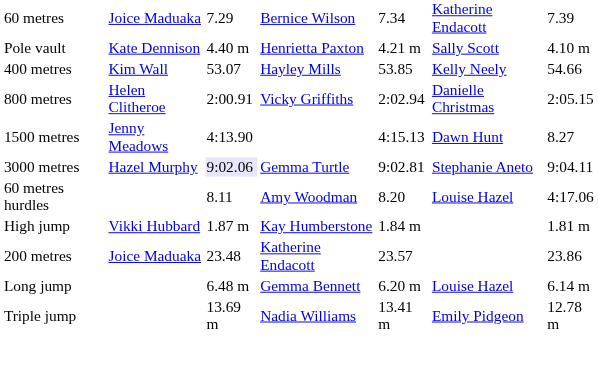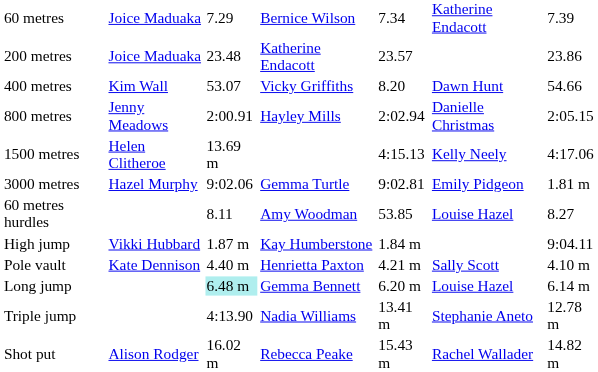rows swapped: 200 metres <-> Pole vault
400 metres | column 4: Hayley Mills -> Vicky Griffiths
400 metres | column 5: 53.85 -> 8.20
400 metres | column 6: Kelly Neely -> Dawn Hunt
800 metres | column 2: Helen Clitheroe -> Jenny Meadows
800 metres | column 4: Vicky Griffiths -> Hayley Mills
1500 metres | column 2: Jenny Meadows -> Helen Clitheroe
1500 metres | column 3: 4:13.90 -> 13.69 m
1500 metres | column 6: Dawn Hunt -> Kelly Neely
1500 metres | column 7: 8.27 -> 4:17.06
3000 metres | column 3: lavender background -> no background
3000 metres | column 6: Stephanie Aneto -> Emily Pidgeon
3000 metres | column 7: 9:04.11 -> 1.81 m
60 metres hurdles | column 5: 8.20 -> 53.85
60 metres hurdles | column 7: 4:17.06 -> 8.27
High jump | column 7: 1.81 m -> 9:04.11
Long jump | column 3: no background -> paleturquoise background
Triple jump | column 3: 13.69 m -> 4:13.90
Triple jump | column 6: Emily Pidgeon -> Stephanie Aneto
+ row: Shot put | Alison Rodger | 16.02 m | Rebecca Peake | 15.43 m | Rachel Wallader | 14.82 m
